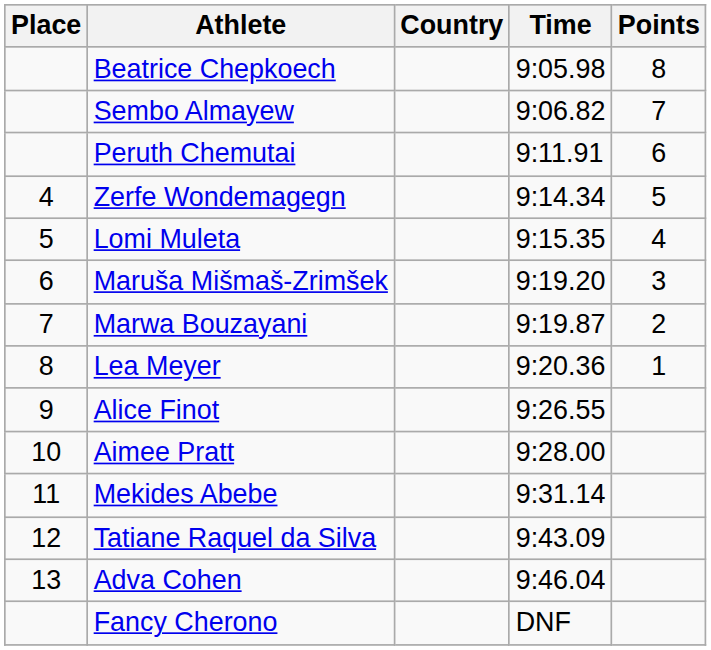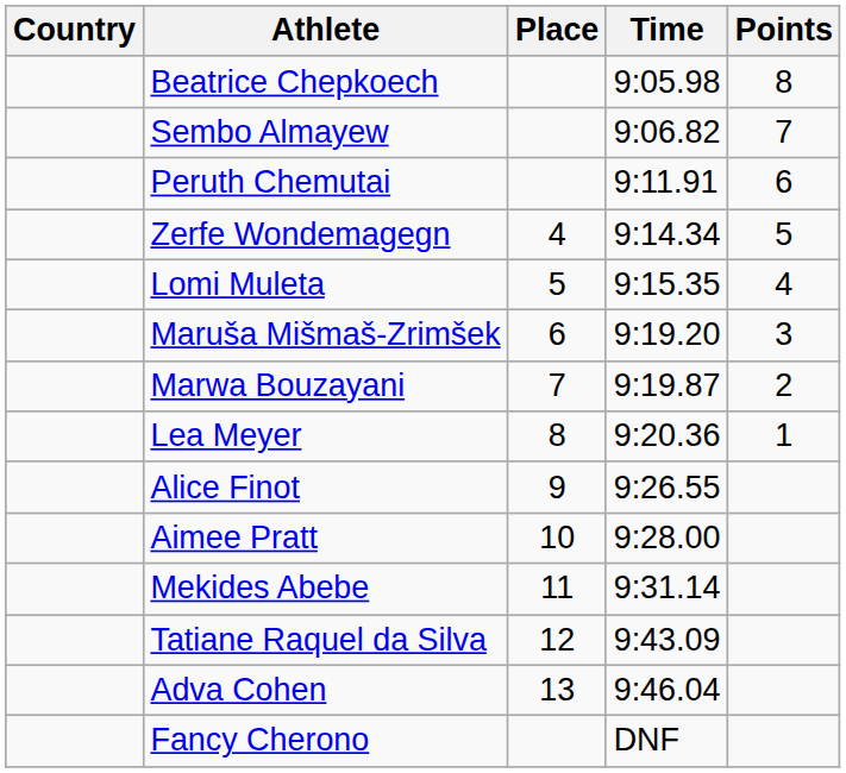columns swapped: Place <-> Country
